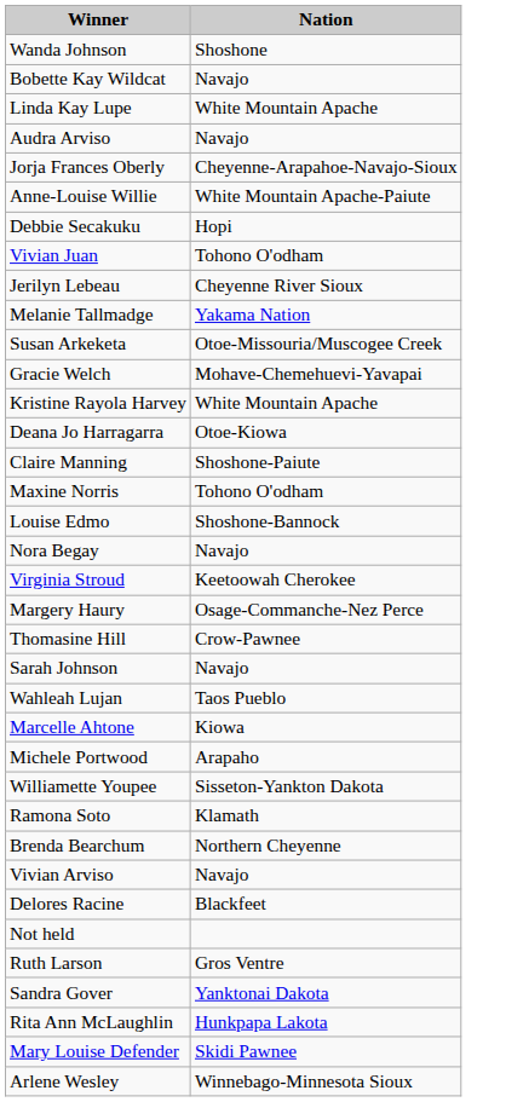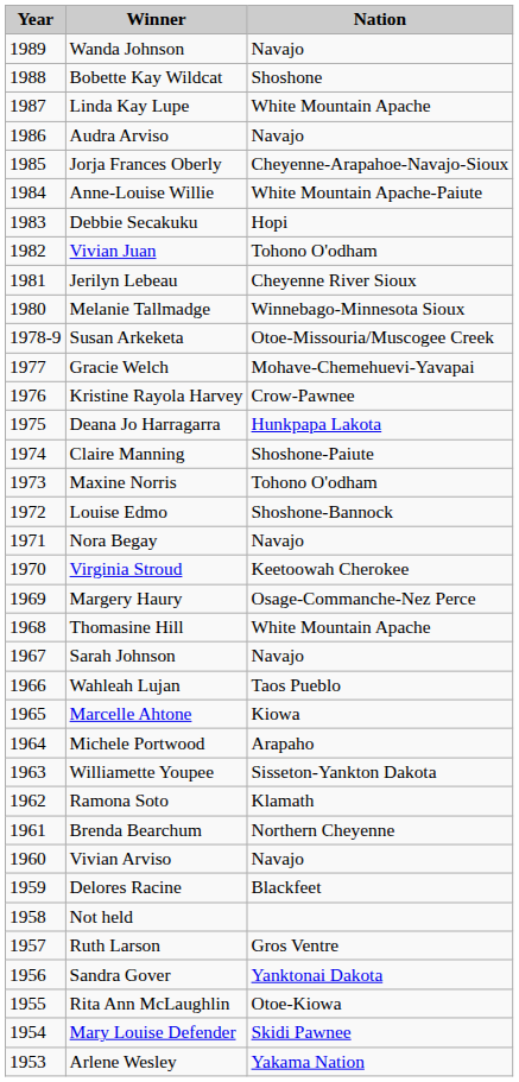+ column: Year | 1989 | 1988 | 1987 | 1986 | 1985 | 1984 | 1983 | 1982 | 1981 | 1980 | 1978-9 | 1977 | 1976 | 1975 | 1974 | 1973 | 1972 | 1971 | 1970 | 1969 | 1968 | 1967 | 1966 | 1965 | 1964 | 1963 | 1962 | 1961 | 1960 | 1959 | 1958 | 1957 | 1956 | 1955 | 1954 | 1953
Wanda Johnson | Nation: Shoshone -> Navajo
Bobette Kay Wildcat | Nation: Navajo -> Shoshone
Melanie Tallmadge | Nation: Yakama Nation -> Winnebago-Minnesota Sioux
Kristine Rayola Harvey | Nation: White Mountain Apache -> Crow-Pawnee
Deana Jo Harragarra | Nation: Otoe-Kiowa -> Hunkpapa Lakota
Thomasine Hill | Nation: Crow-Pawnee -> White Mountain Apache
Rita Ann McLaughlin | Nation: Hunkpapa Lakota -> Otoe-Kiowa
Arlene Wesley | Nation: Winnebago-Minnesota Sioux -> Yakama Nation
